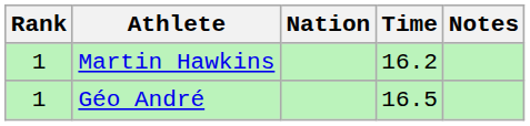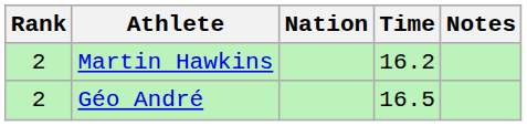Martin Hawkins | Rank: 1 -> 2
Géo André | Rank: 1 -> 2
